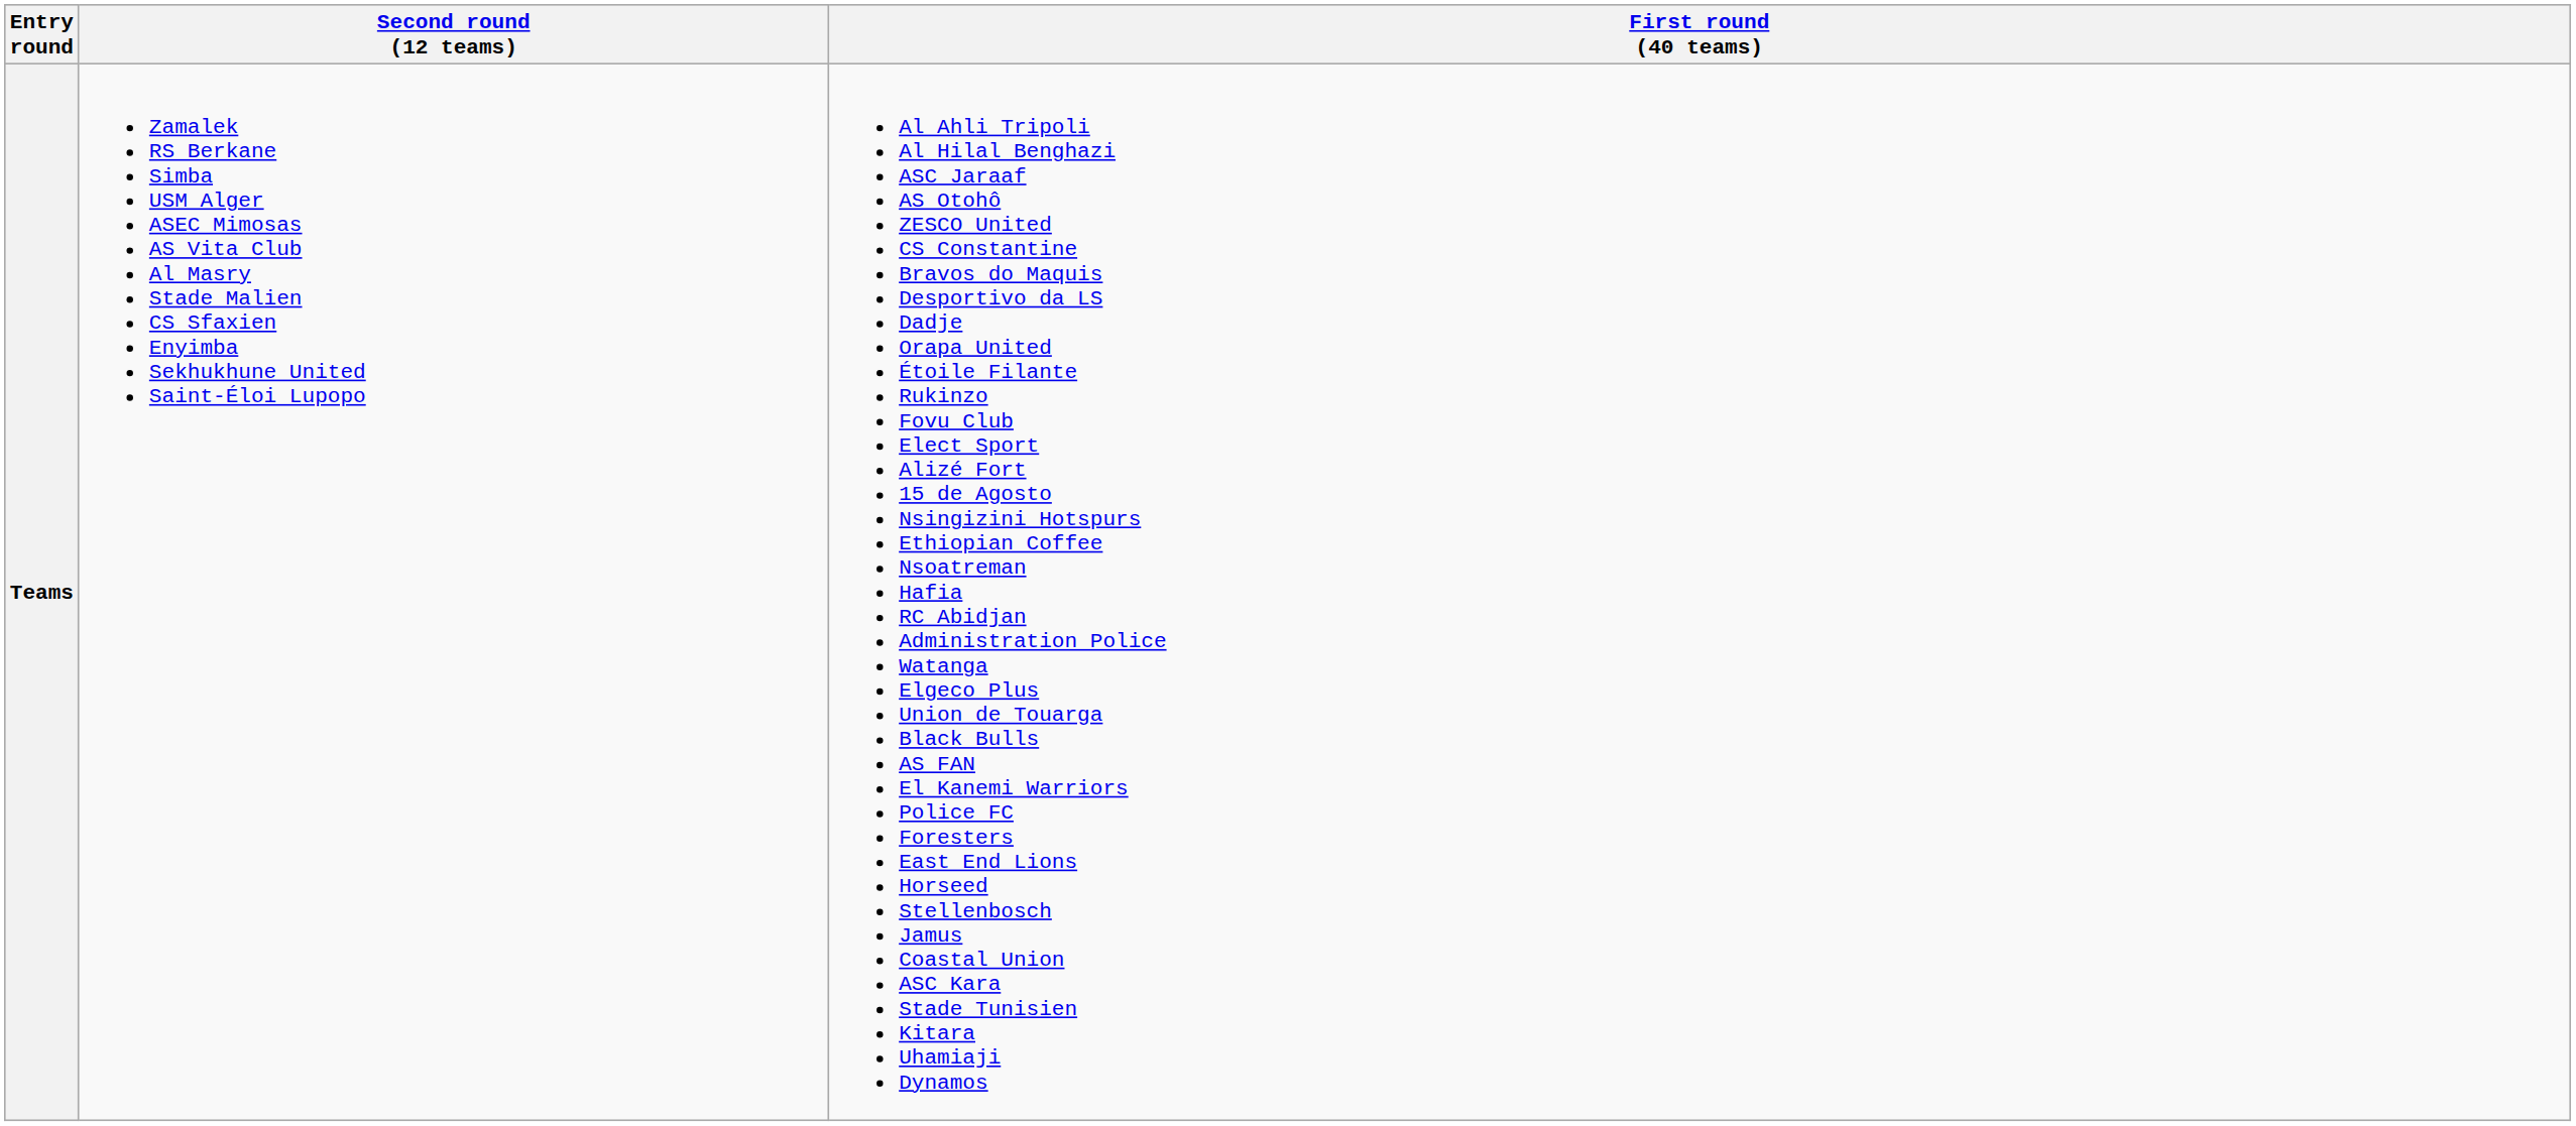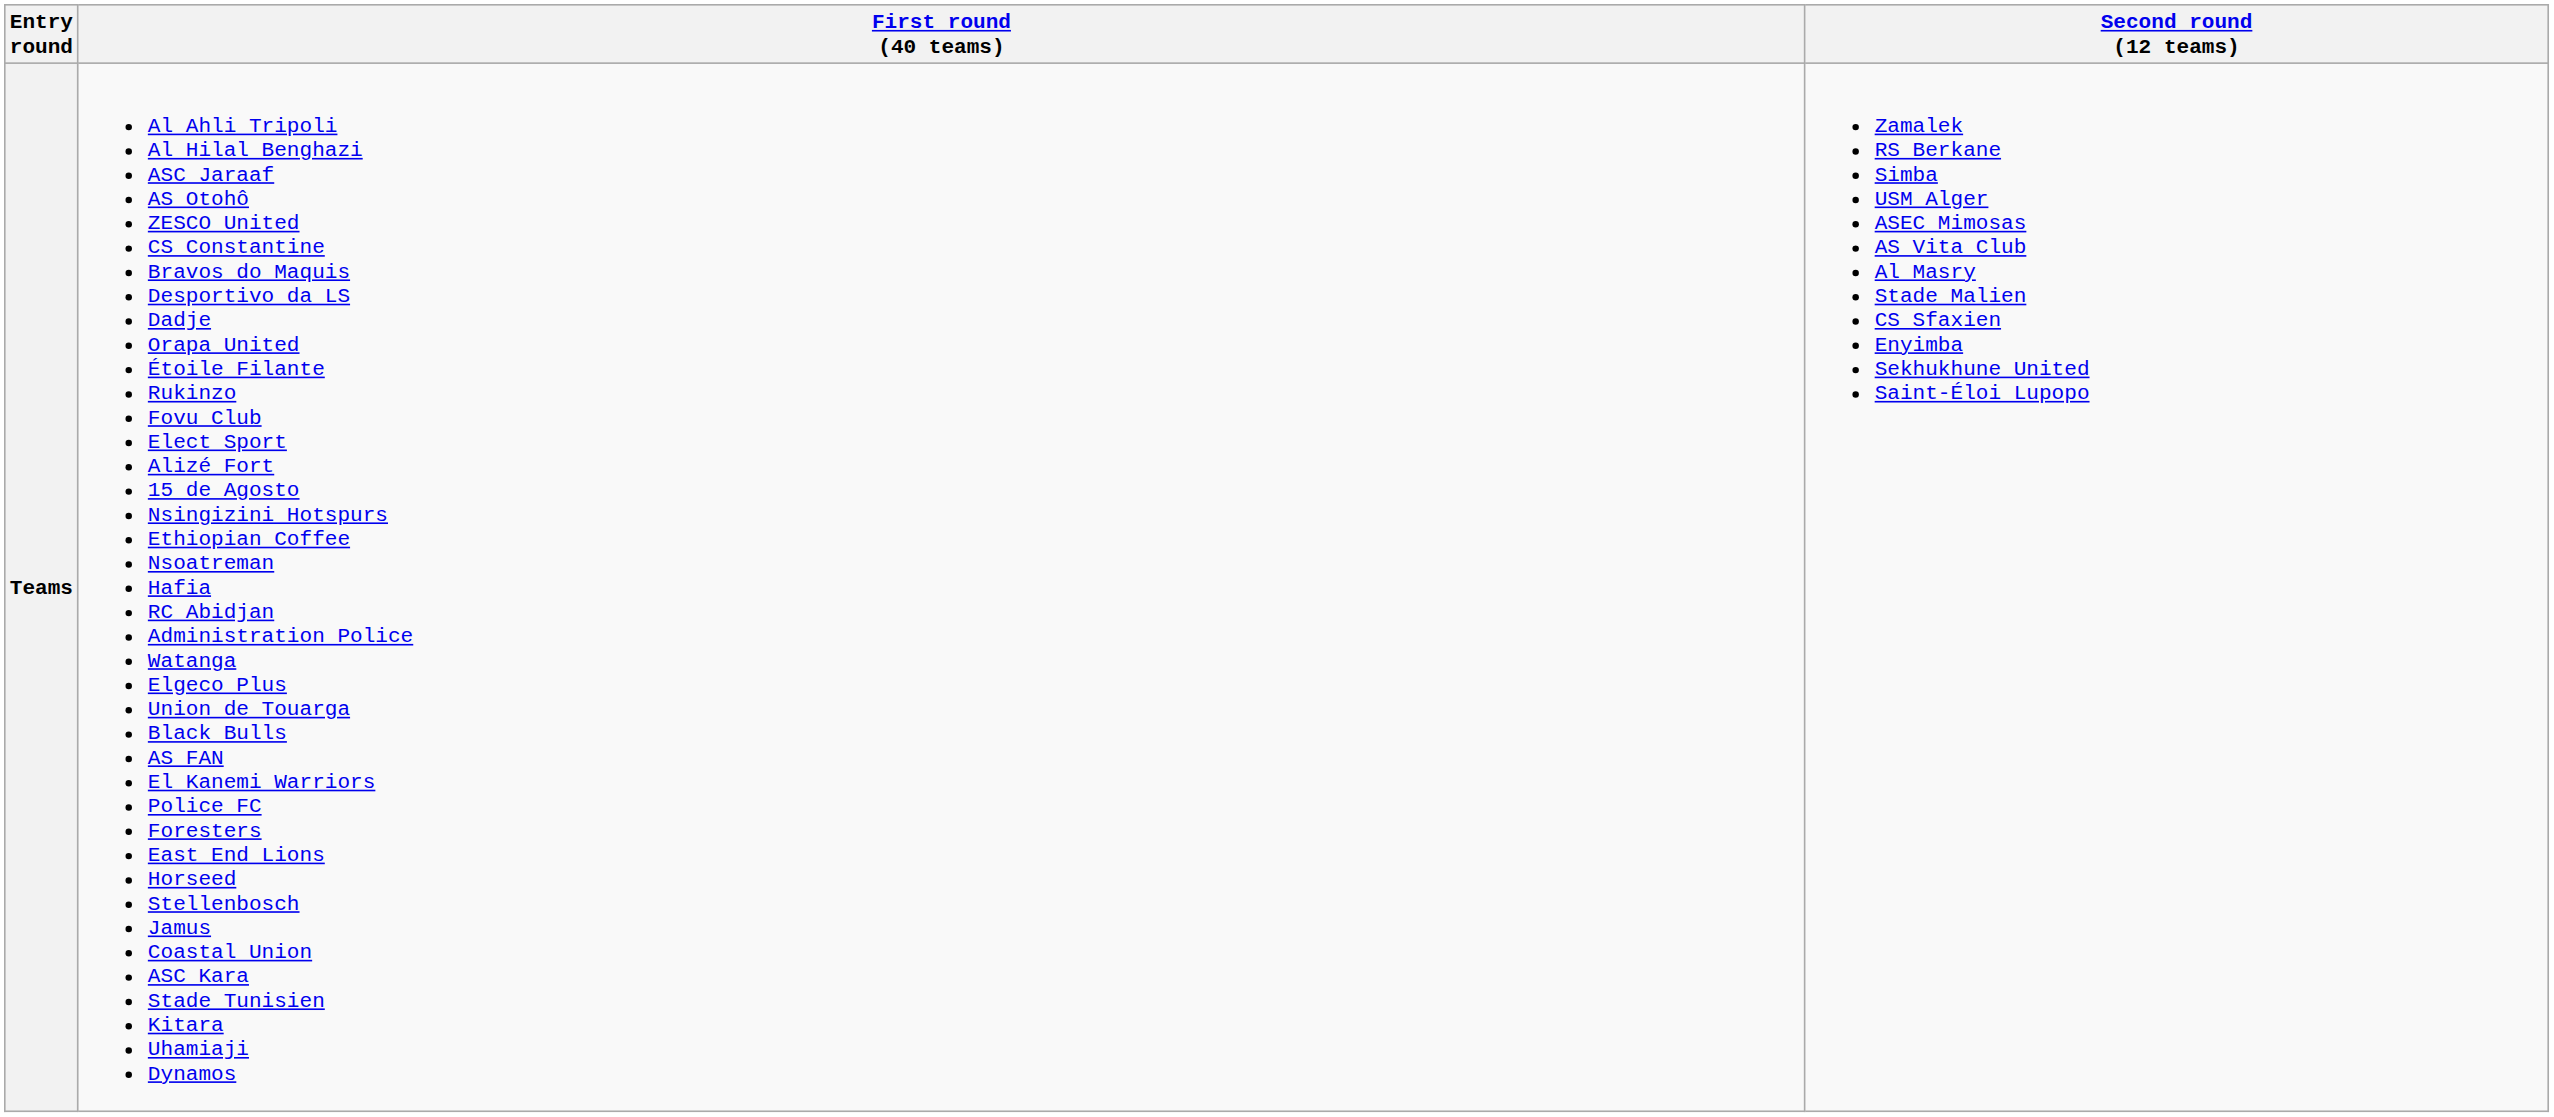columns swapped: Second round (12 teams) <-> First round (40 teams)
